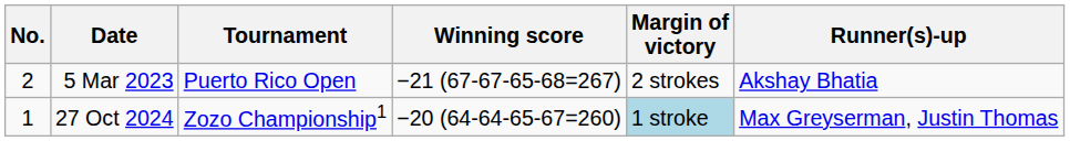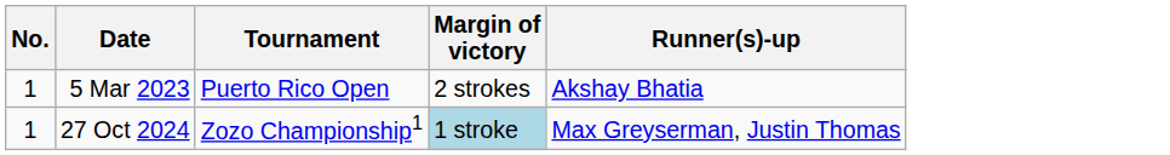- column: Winning score | −21 (67-67-65-68=267) | −20 (64-64-65-67=260)
5 Mar 2023 | No.: 2 -> 1
